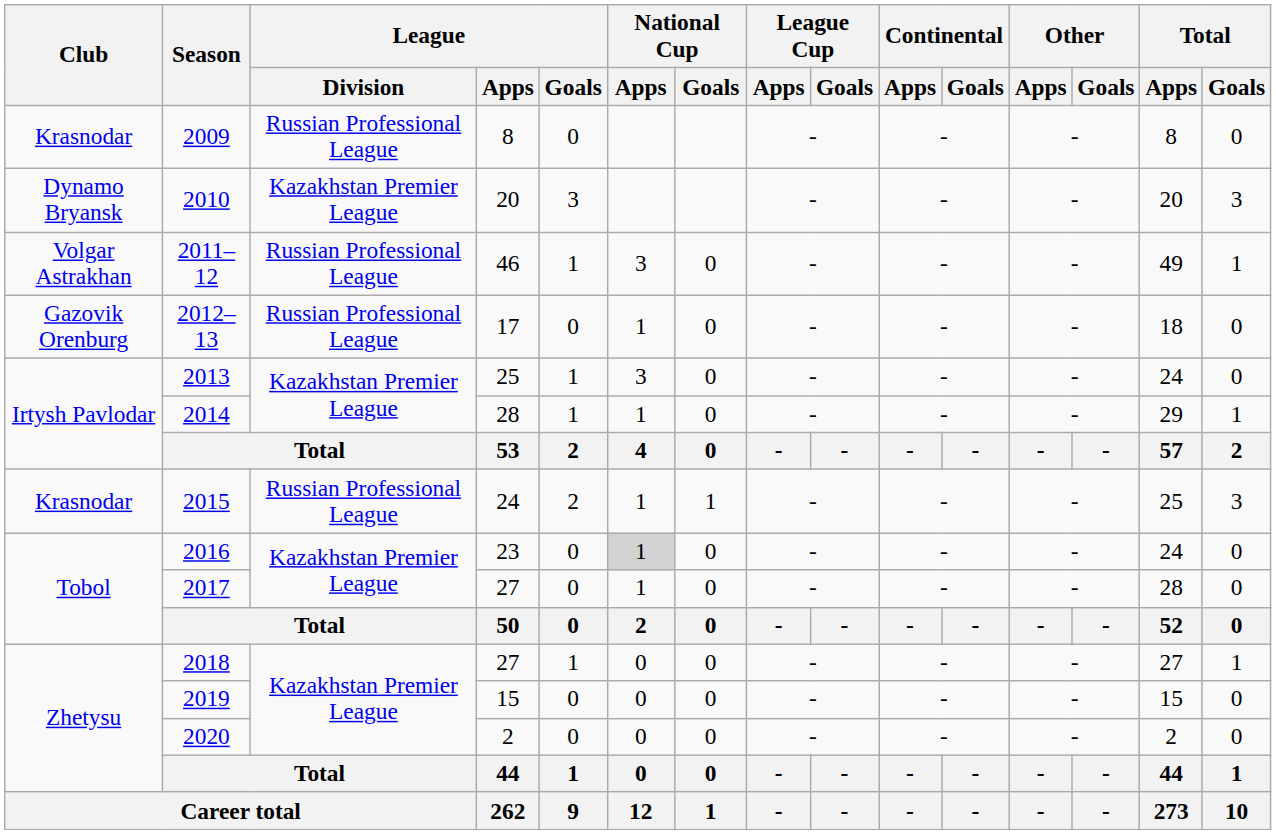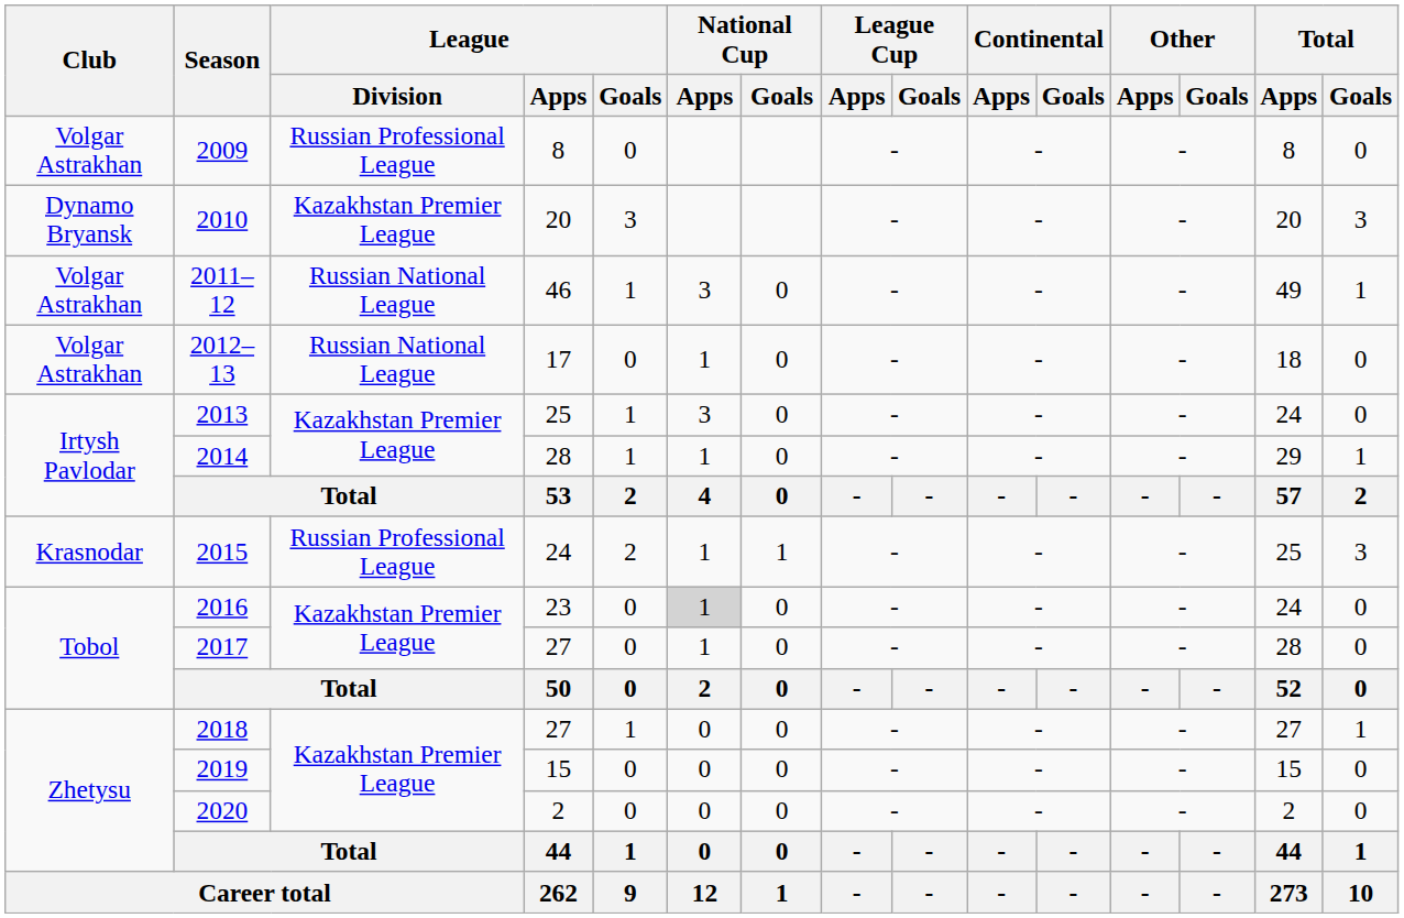2009 | Club: Krasnodar -> Volgar Astrakhan
2011–12 | League / Division: Russian Professional League -> Russian National League
2012–13 | Club: Gazovik Orenburg -> Volgar Astrakhan
2012–13 | League / Division: Russian Professional League -> Russian National League
